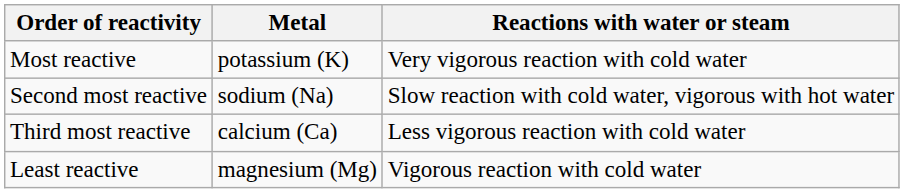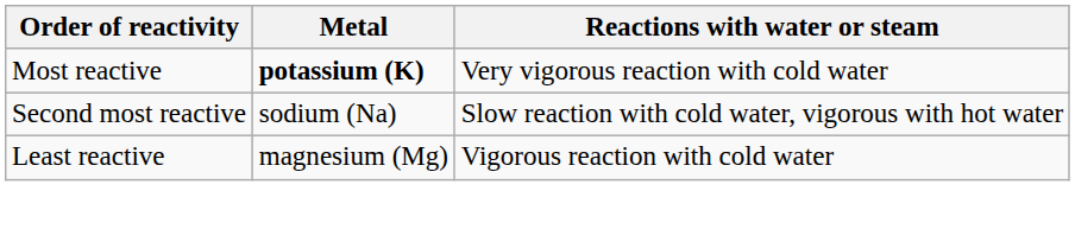Most reactive | Metal: normal -> bold
- row: Third most reactive | calcium (Ca) | Less vigorous reaction with cold water
